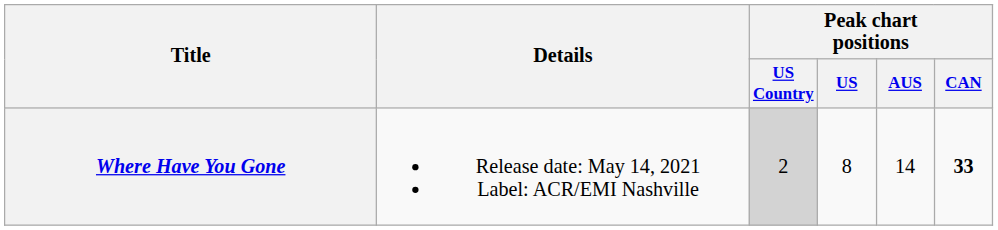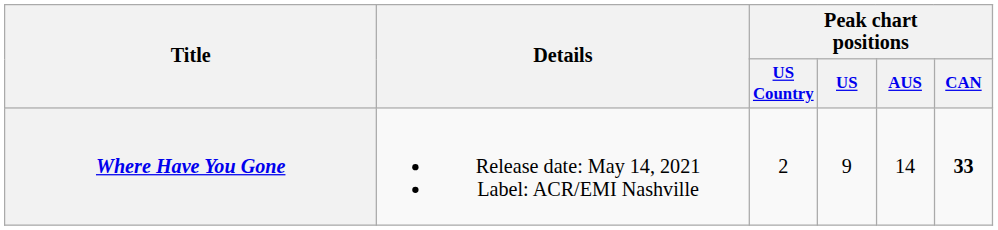Where Have You Gone | Peak chart positions / US Country: lightgrey background -> no background
Where Have You Gone | Peak chart positions / US: 8 -> 9
